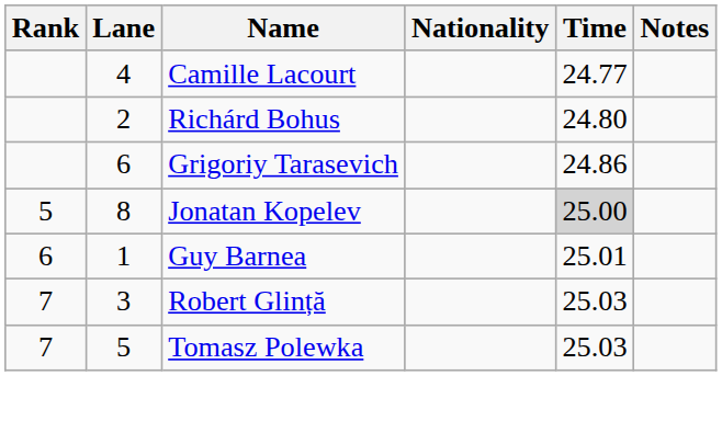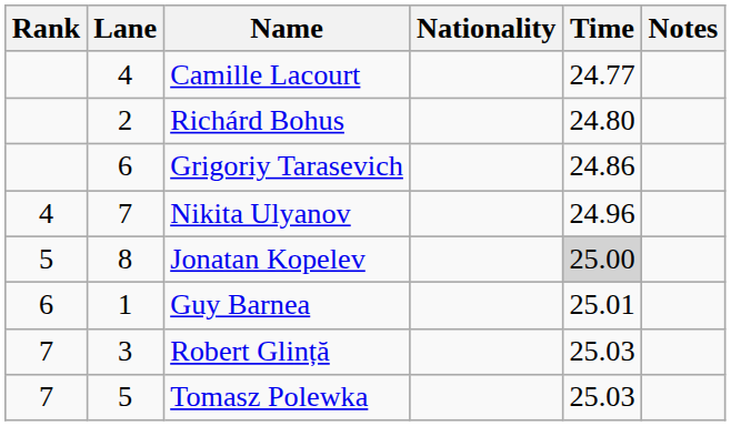+ row: 4 | 7 | Nikita Ulyanov | 24.96
